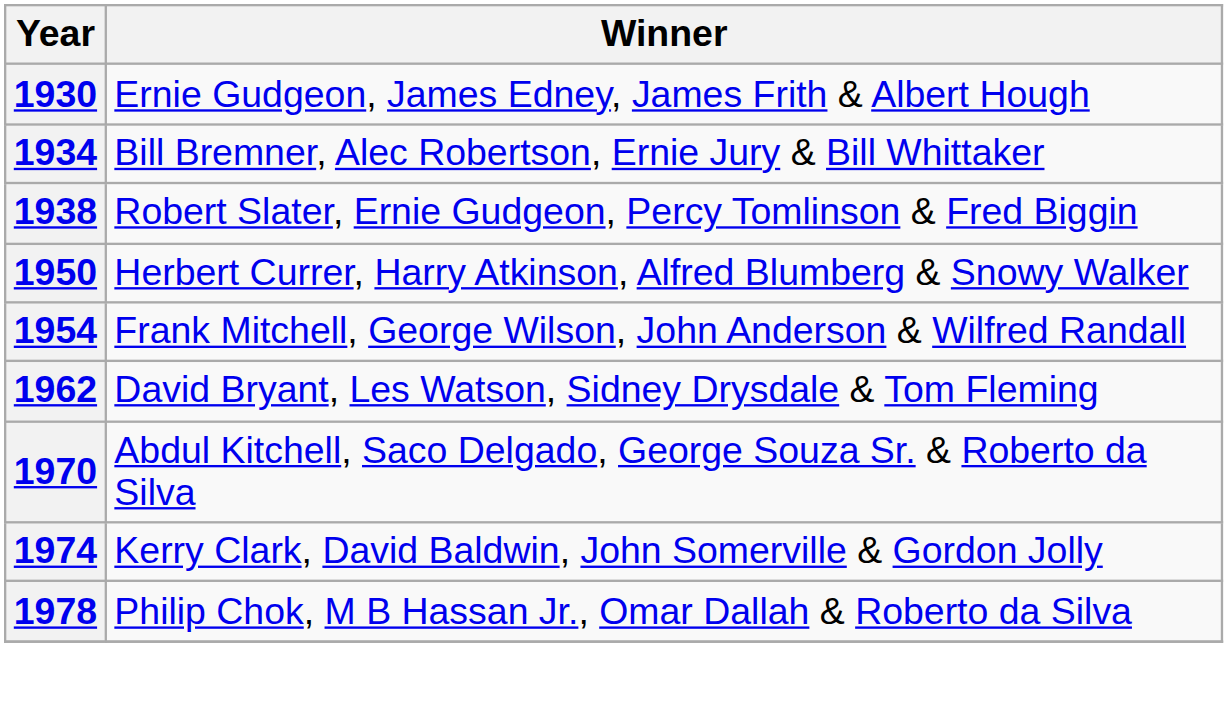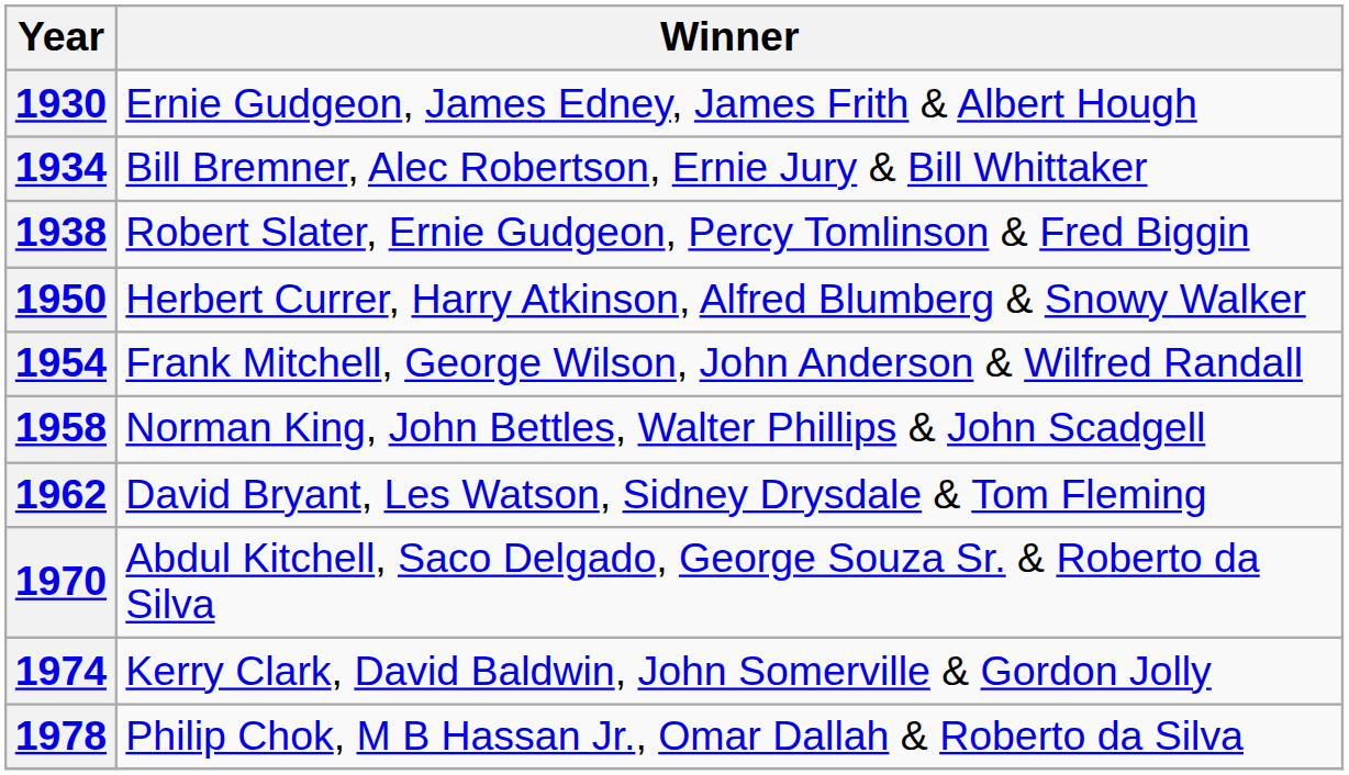+ row: 1958 | Norman King, John Bettles, Walter Phillips & John Scadgell
